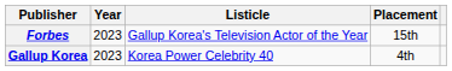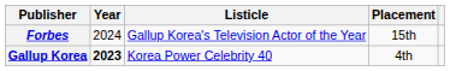Forbes | Year: 2023 -> 2024
Gallup Korea | Year: normal -> bold
